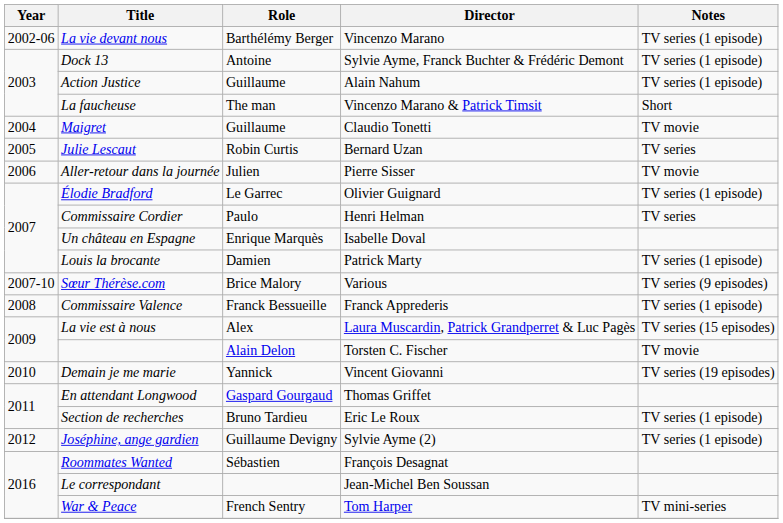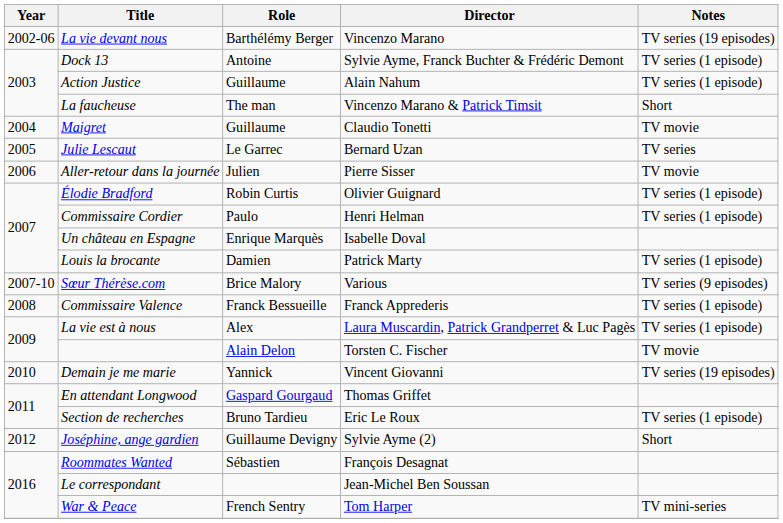La vie devant nous | Notes: TV series (1 episode) -> TV series (19 episodes)
Julie Lescaut | Role: Robin Curtis -> Le Garrec
Élodie Bradford | Role: Le Garrec -> Robin Curtis
Commissaire Cordier | Notes: TV series -> TV series (1 episode)
La vie est à nous | Notes: TV series (15 episodes) -> TV series (1 episode)
Joséphine, ange gardien | Notes: TV series (1 episode) -> Short
